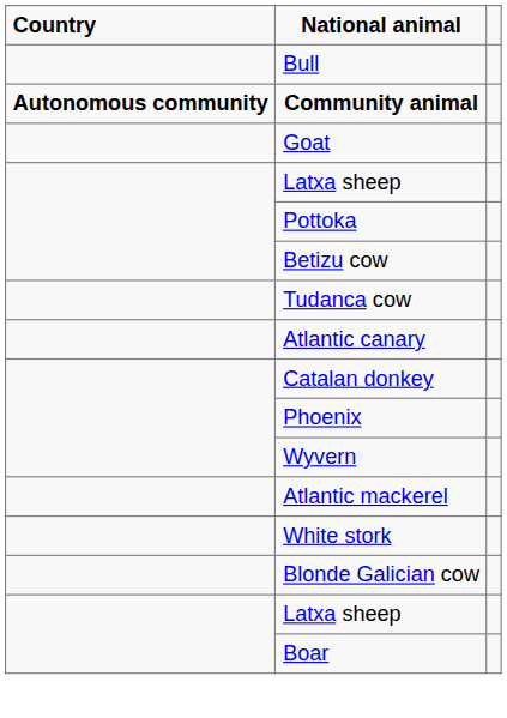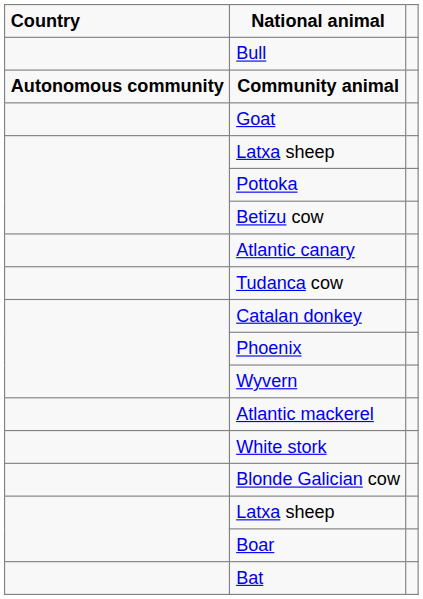rows swapped: Atlantic canary <-> Tudanca cow
+ row: Bat
